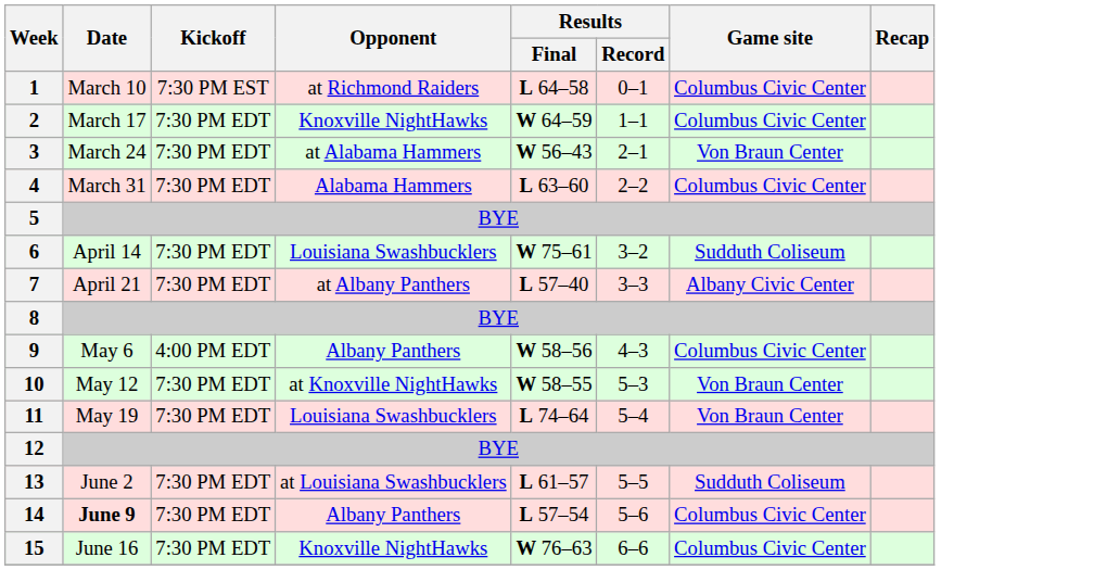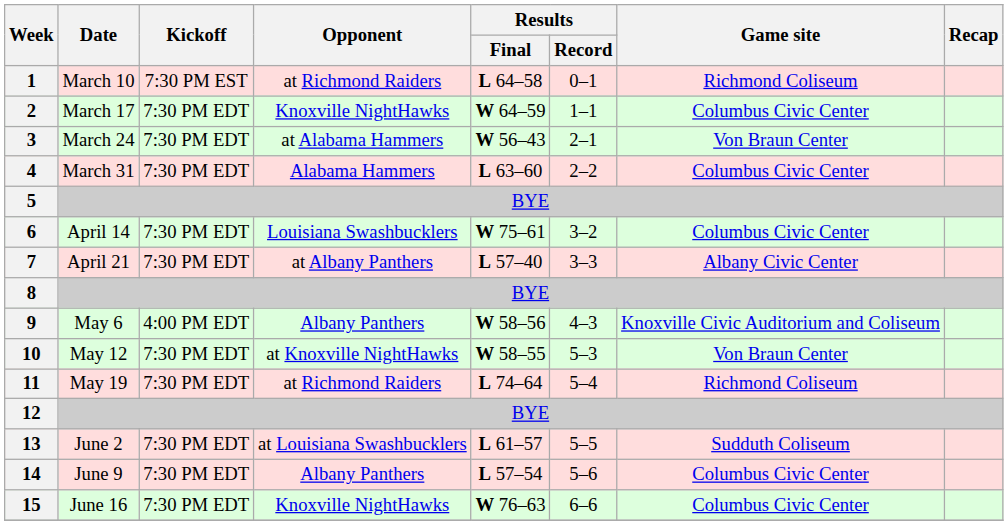1 | Game site: Columbus Civic Center -> Richmond Coliseum
6 | Game site: Sudduth Coliseum -> Columbus Civic Center
9 | Game site: Columbus Civic Center -> Knoxville Civic Auditorium and Coliseum
11 | Opponent: Louisiana Swashbucklers -> at Richmond Raiders
11 | Game site: Von Braun Center -> Richmond Coliseum
14 | Date: bold -> normal
